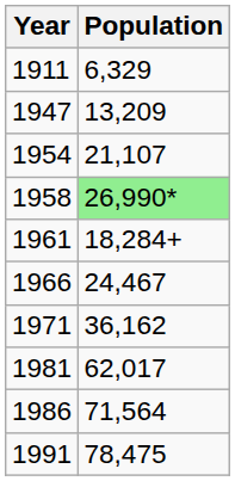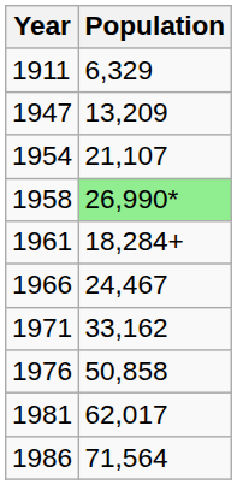1971 | Population: 36,162 -> 33,162
+ row: 1976 | 50,858
- row: 1991 | 78,475
